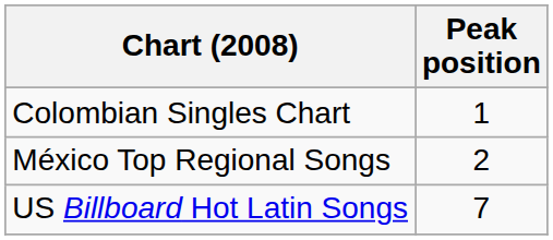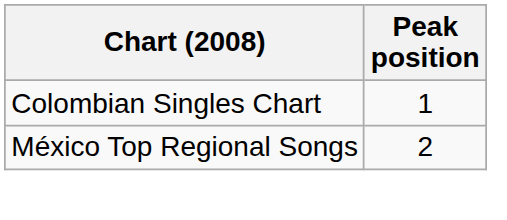- row: US Billboard Hot Latin Songs | 7
